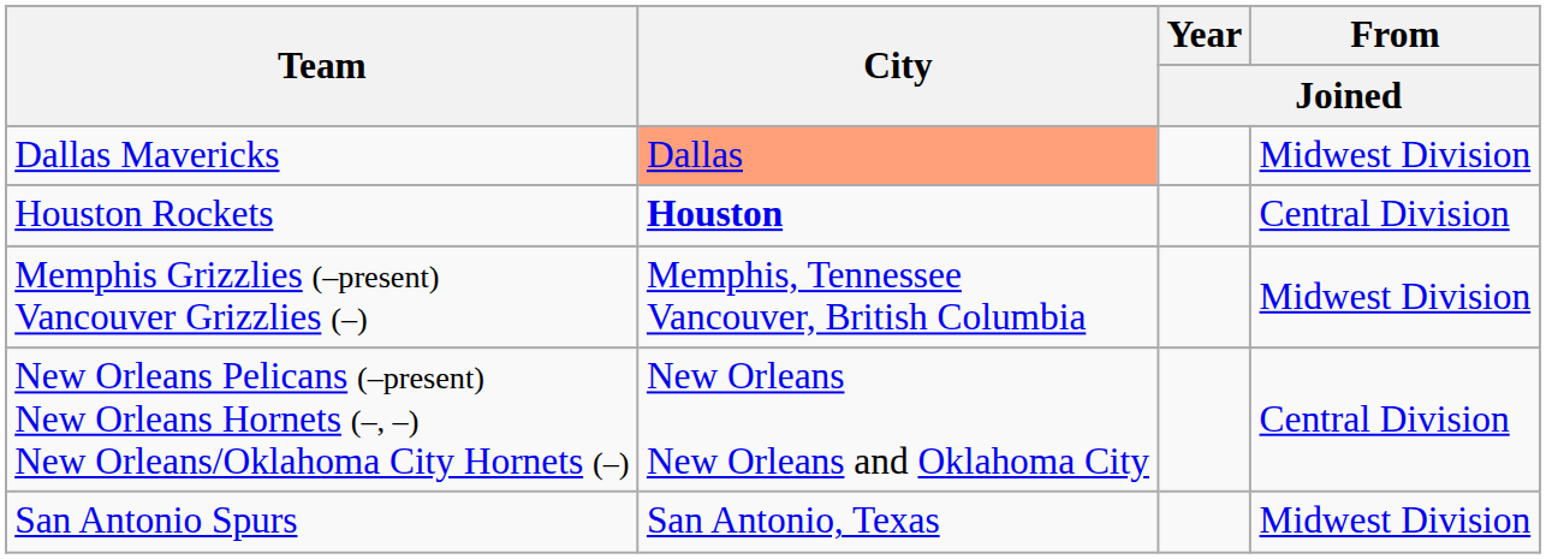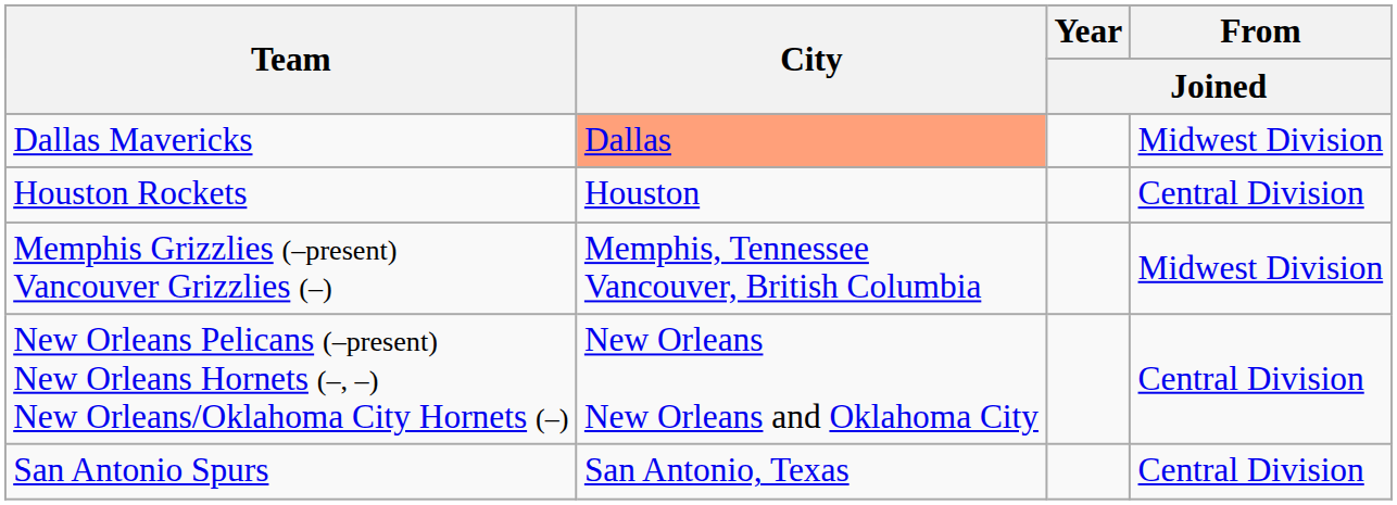Houston Rockets | City: bold -> normal
San Antonio Spurs | From / Joined: Midwest Division -> Central Division
